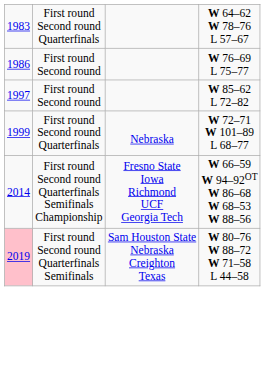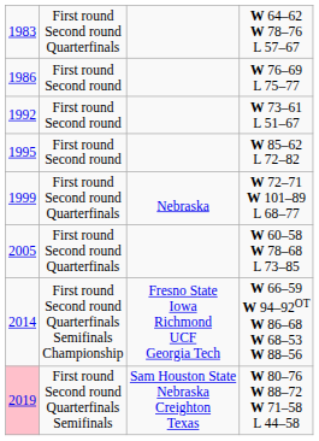+ row: 1992 | First round Second round | W 73–61 L 51–67
W 85–62 L 72–82 | column 1: 1997 -> 1995
+ row: 2005 | First round Second round Quarterfinals | W 60–58 W 78–68 L 73–85
